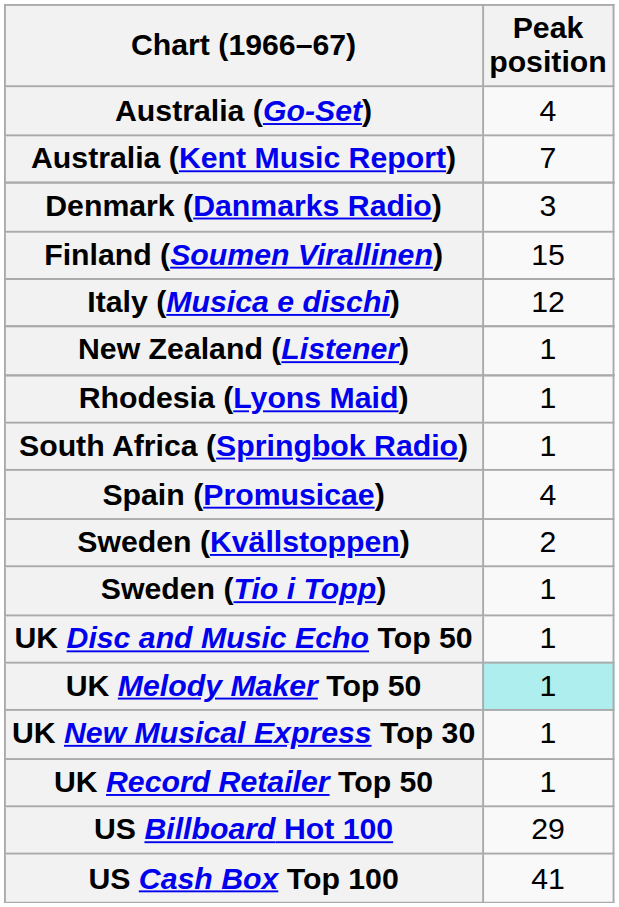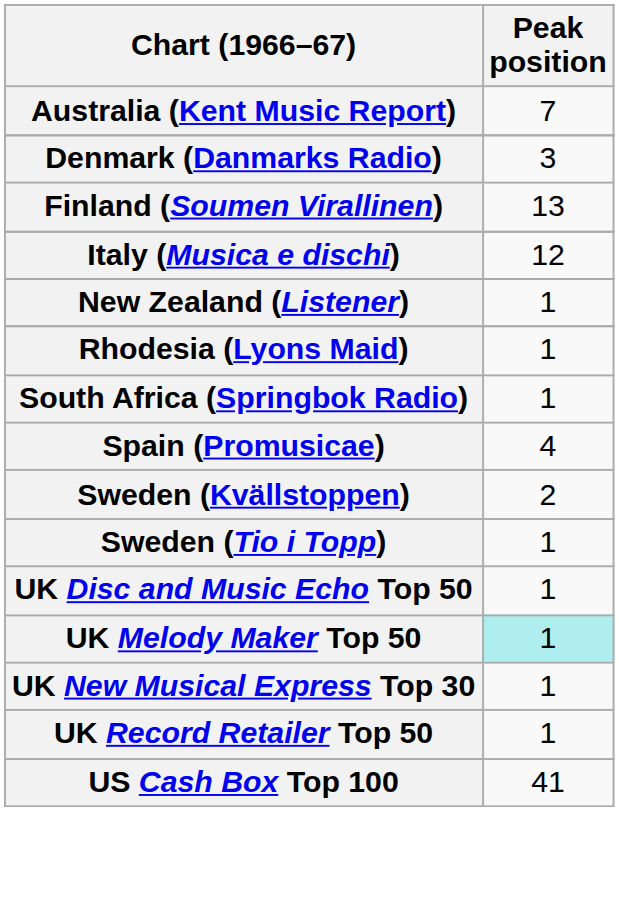- row: Australia (Go-Set) | 4
Finland (Soumen Virallinen) | Peak position: 15 -> 13
- row: US Billboard Hot 100 | 29
